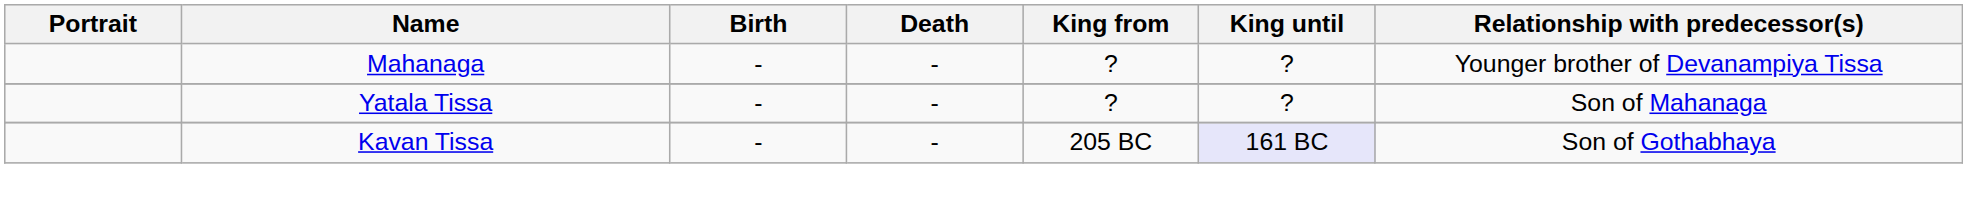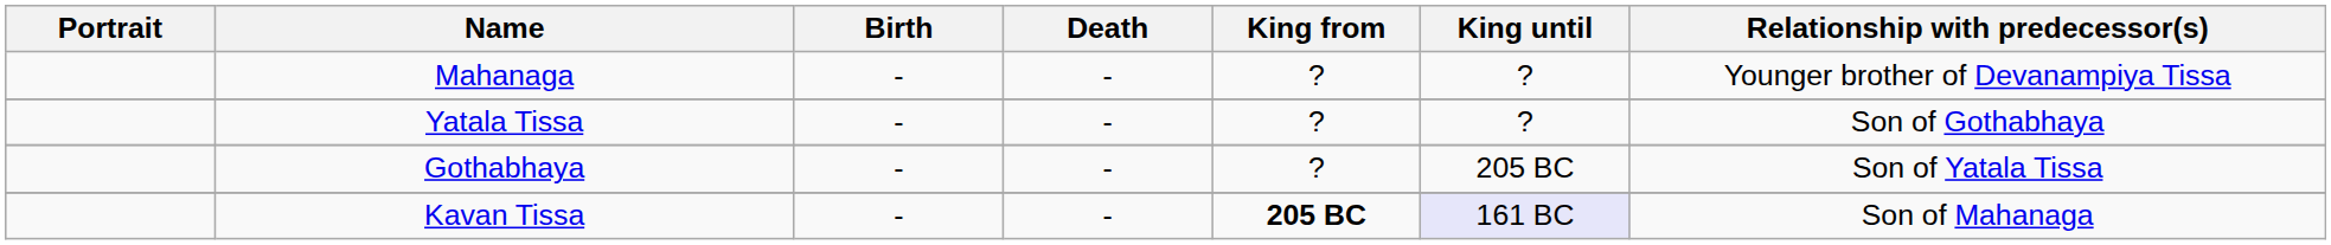Yatala Tissa | Relationship with predecessor(s): Son of Mahanaga -> Son of Gothabhaya
+ row: Gothabhaya | - | - | ? | 205 BC | Son of Yatala Tissa
Kavan Tissa | King from: normal -> bold
Kavan Tissa | Relationship with predecessor(s): Son of Gothabhaya -> Son of Mahanaga
